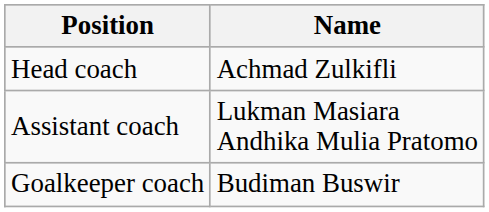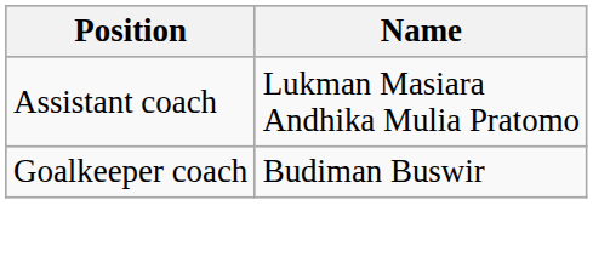- row: Head coach | Achmad Zulkifli
